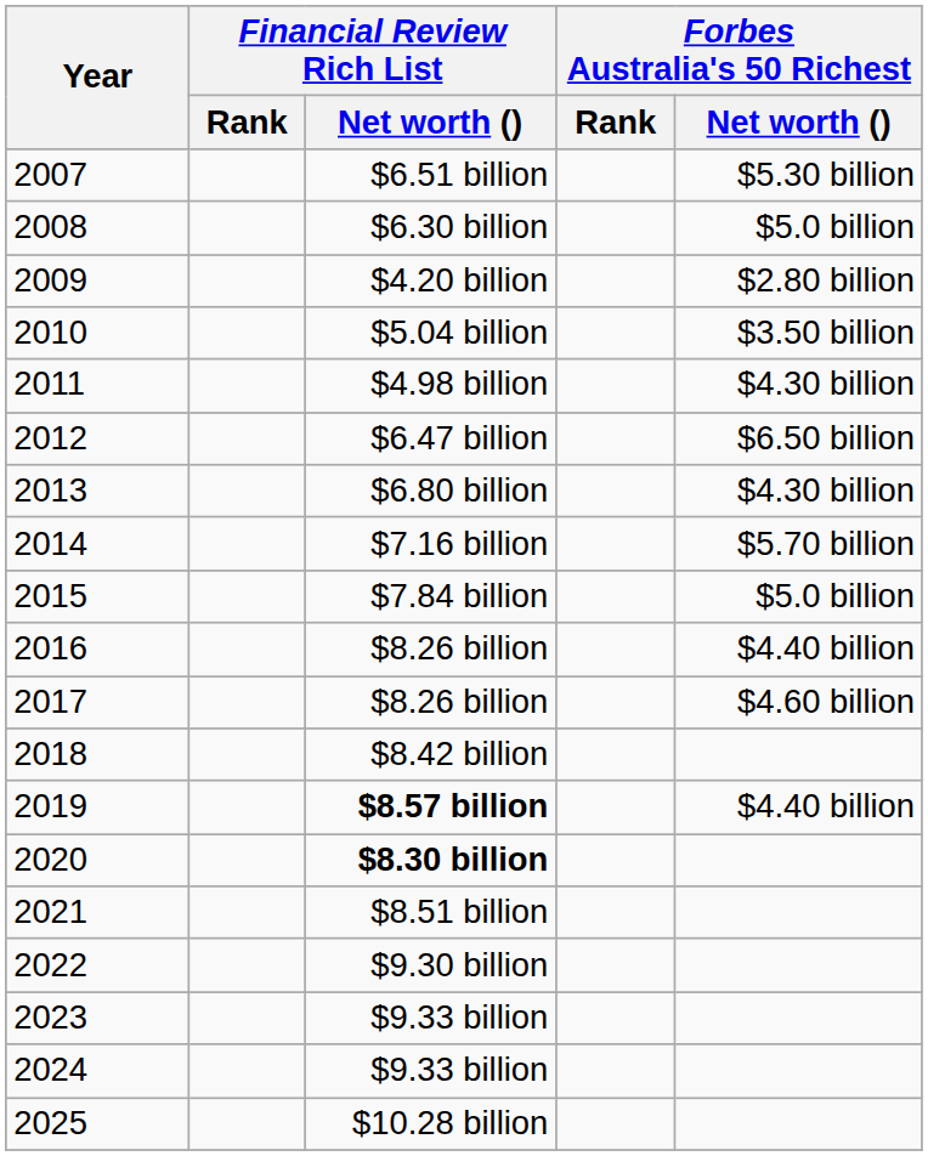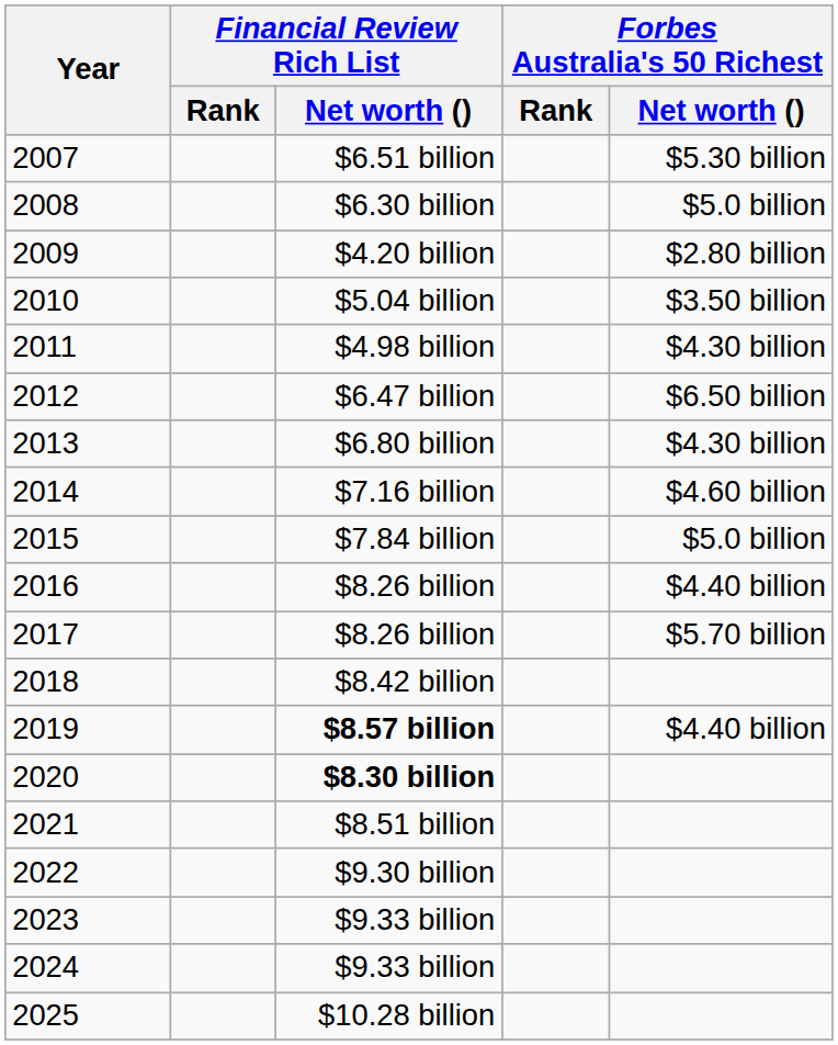2014 | Forbes Australia's 50 Richest / Net worth (): $5.70 billion -> $4.60 billion
2017 | Forbes Australia's 50 Richest / Net worth (): $4.60 billion -> $5.70 billion
